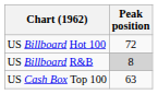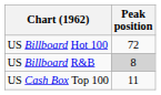US Cash Box Top 100 | Peak position: 63 -> 11
